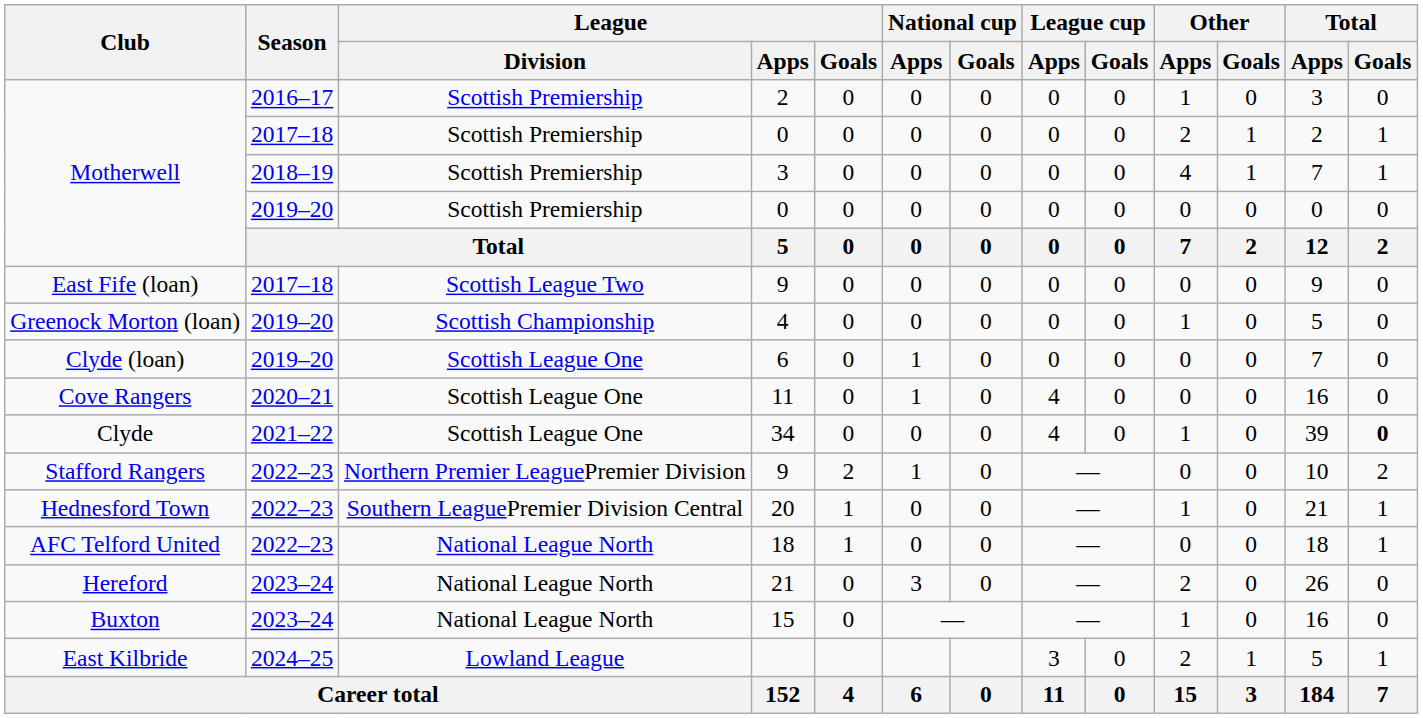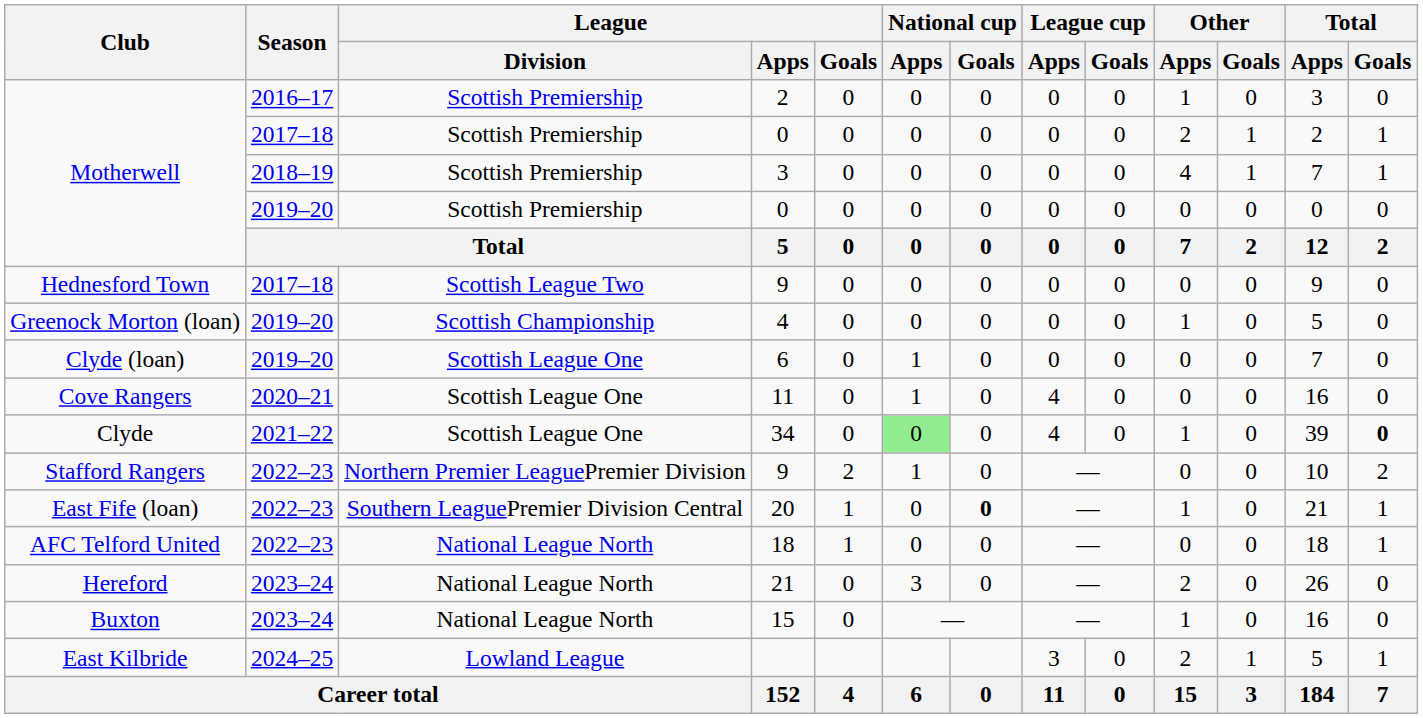2017–18 / 9 | Club: East Fife (loan) -> Hednesford Town
34 | National cup / Apps: no background -> lightgreen background
20 | Club: Hednesford Town -> East Fife (loan)
20 | National cup / Goals: normal -> bold
